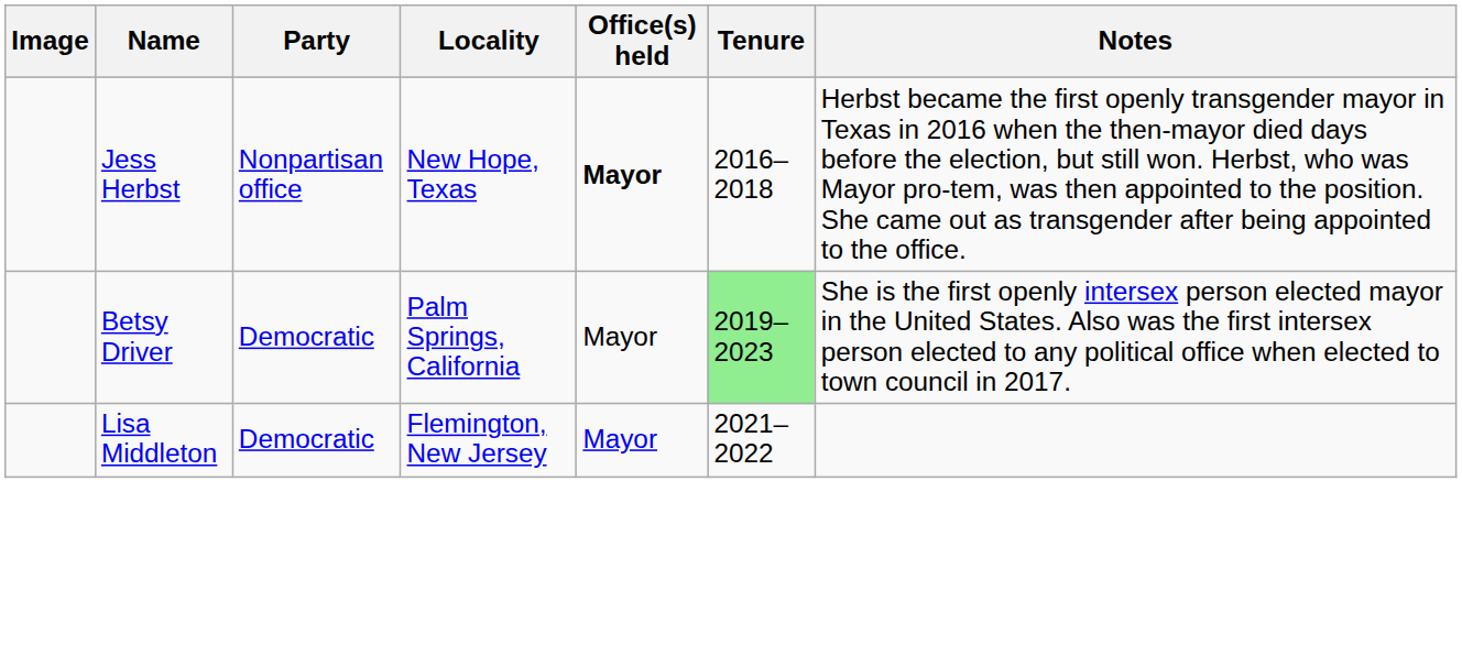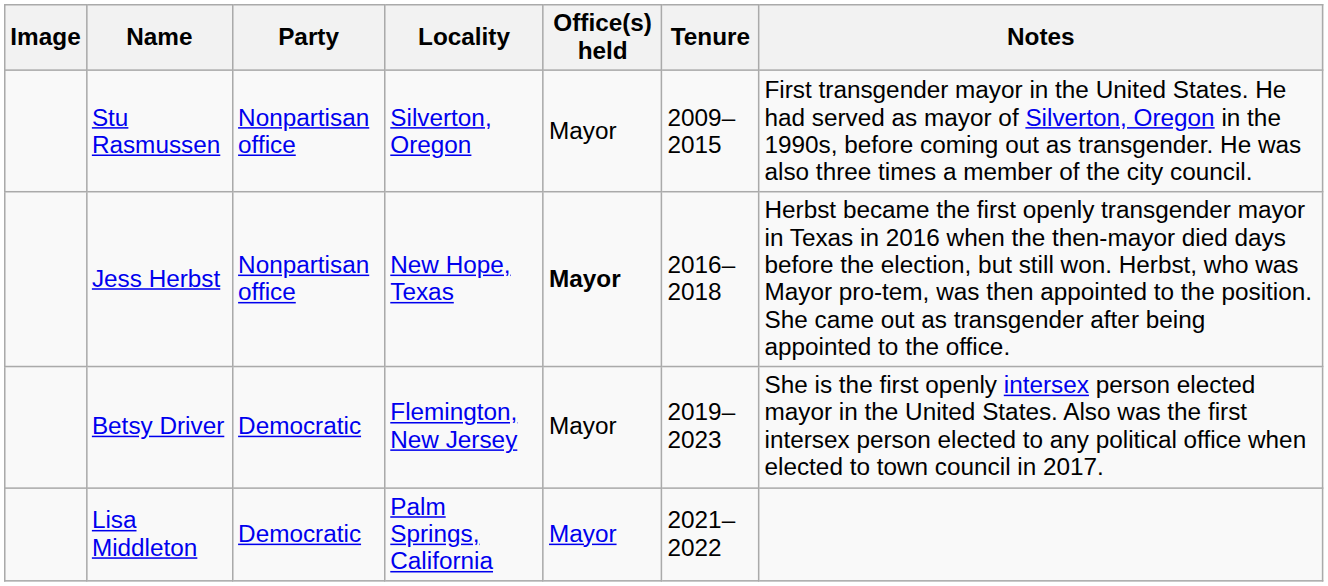+ row: Stu Rasmussen | Nonpartisan office | Silverton, Oregon | Mayor | 2009–2015 | First transgender mayor in the United States. He had served as mayor of Silverton, Oregon in the 1990s, before coming out as transgender. He was also three times a member of the city council.
Betsy Driver | Locality: Palm Springs, California -> Flemington, New Jersey
Betsy Driver | Tenure: lightgreen background -> no background
Lisa Middleton | Locality: Flemington, New Jersey -> Palm Springs, California
